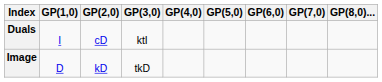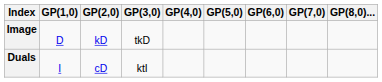rows swapped: Image <-> Duals
